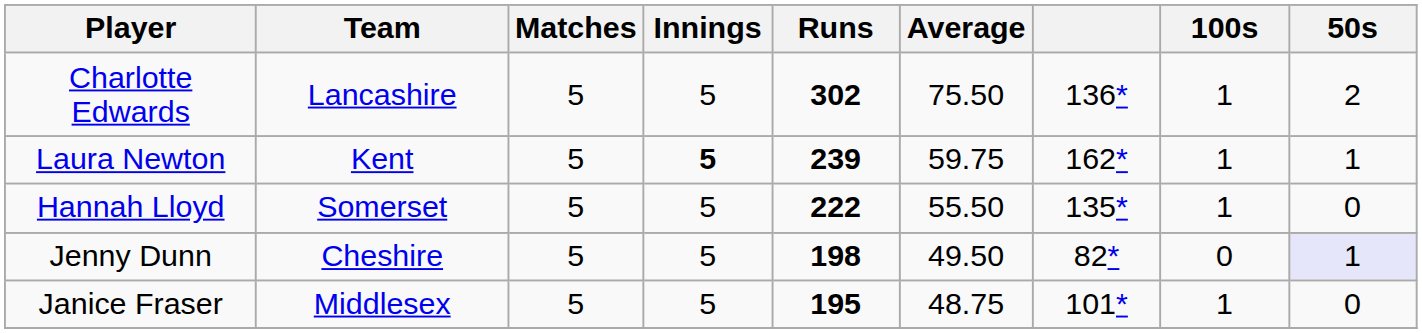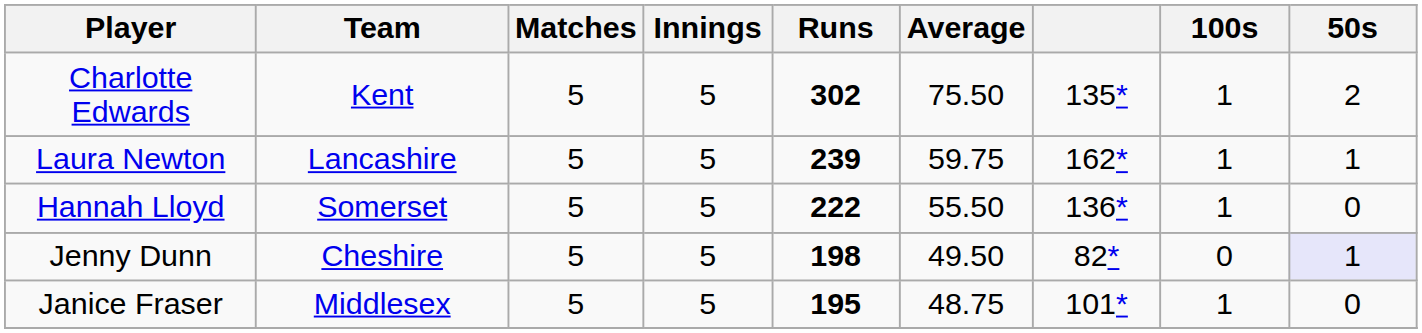Charlotte Edwards | Team: Lancashire -> Kent
Charlotte Edwards | column 7: 136* -> 135*
Laura Newton | Team: Kent -> Lancashire
Laura Newton | Innings: bold -> normal
Hannah Lloyd | column 7: 135* -> 136*
